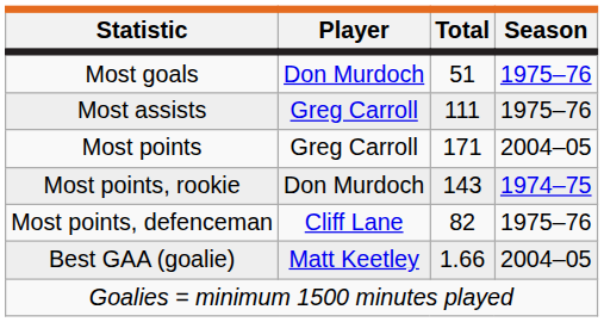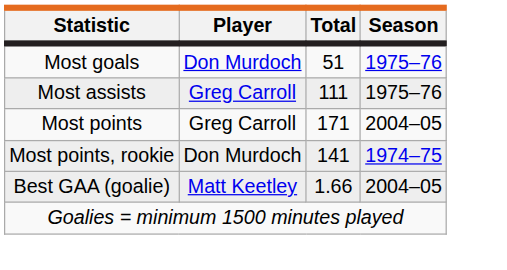Most points, rookie | Total: 143 -> 141
- row: Most points, defenceman | Cliff Lane | 82 | 1975–76
